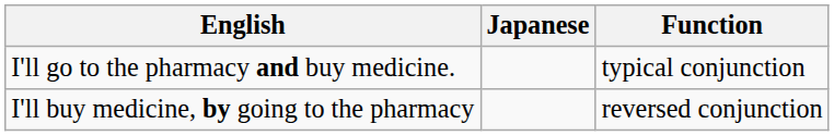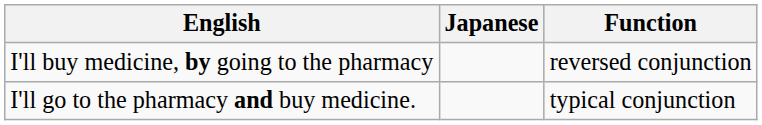rows swapped: I'll go to the pharmacy and buy medicine. <-> I'll buy medicine, by going to the pharmacy
